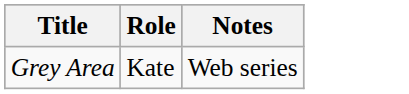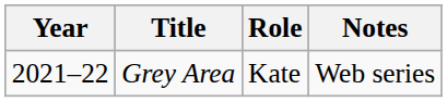+ column: Year | 2021–22
